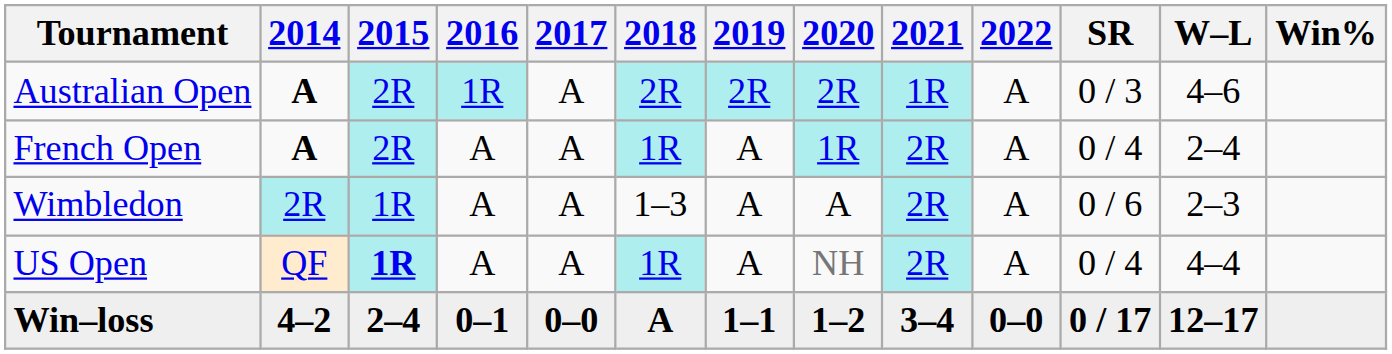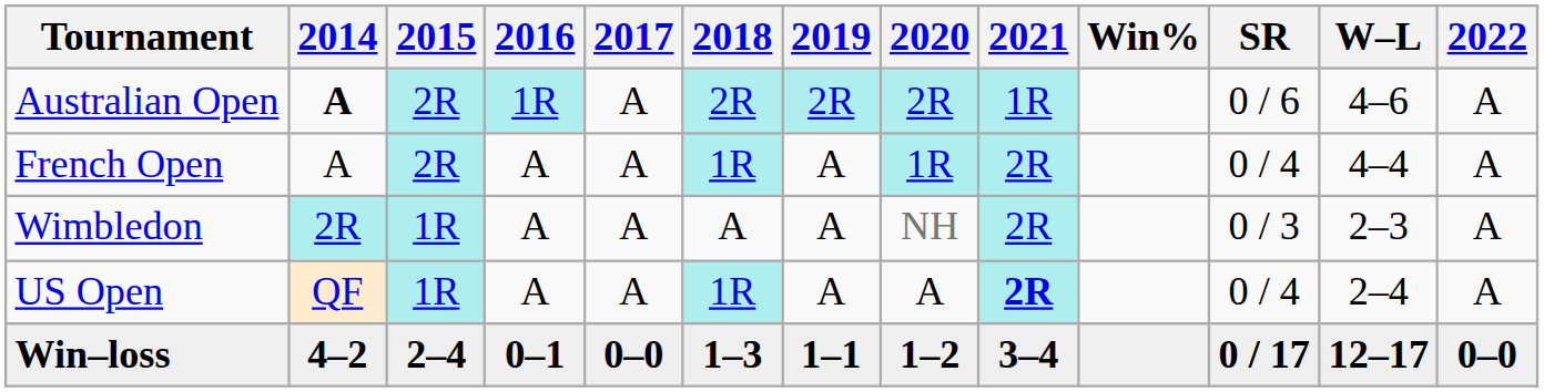columns swapped: 2022 <-> Win%
Australian Open | SR: 0 / 3 -> 0 / 6
French Open | 2014: bold -> normal
French Open | W–L: 2–4 -> 4–4
Wimbledon | 2018: 1–3 -> A
Wimbledon | 2020: A -> NH
Wimbledon | SR: 0 / 6 -> 0 / 3
US Open | 2015: bold -> normal
US Open | 2020: NH -> A
US Open | 2021: normal -> bold
US Open | W–L: 4–4 -> 2–4
Win–loss | 2018: A -> 1–3
